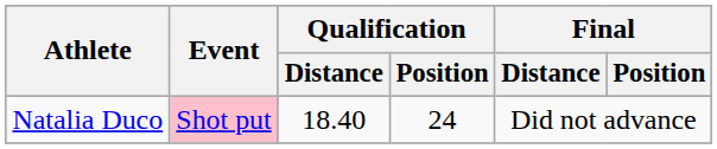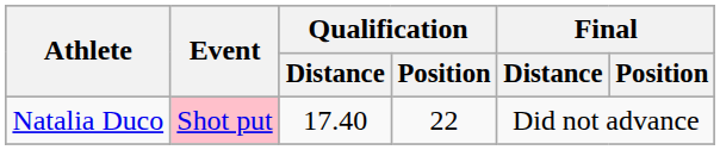Natalia Duco | Qualification / Distance: 18.40 -> 17.40
Natalia Duco | Qualification / Position: 24 -> 22
